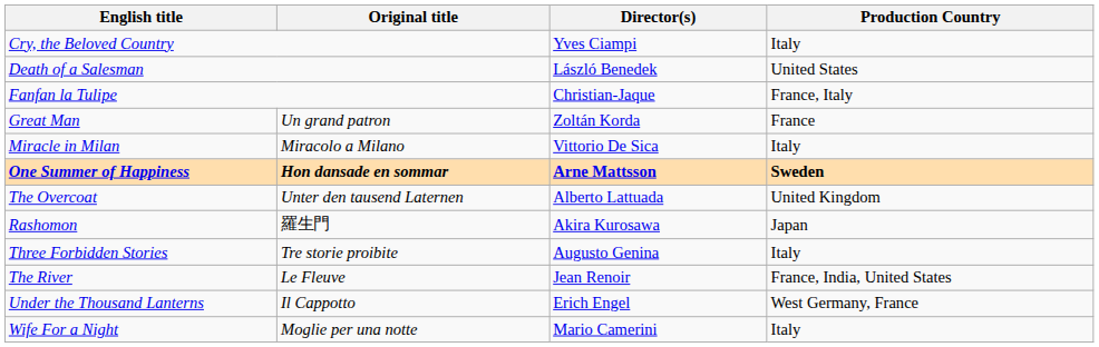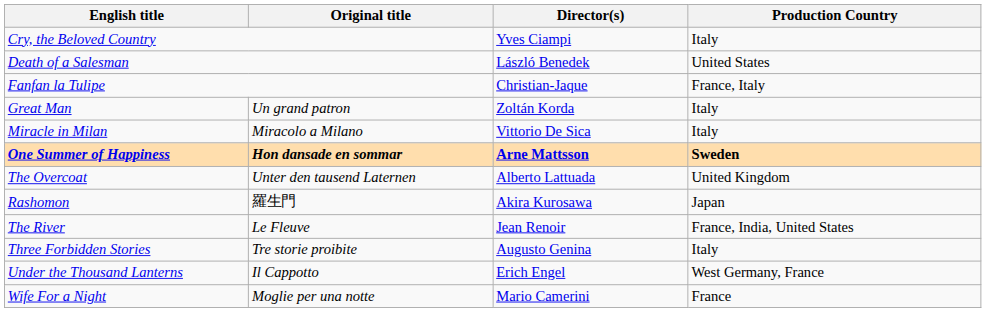Great Man | Production Country: France -> Italy
rows swapped: The River <-> Three Forbidden Stories
Wife For a Night | Production Country: Italy -> France
